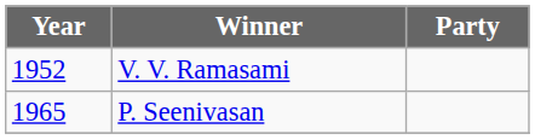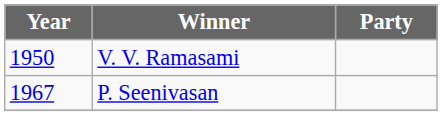V. V. Ramasami | Year: 1952 -> 1950
P. Seenivasan | Year: 1965 -> 1967
